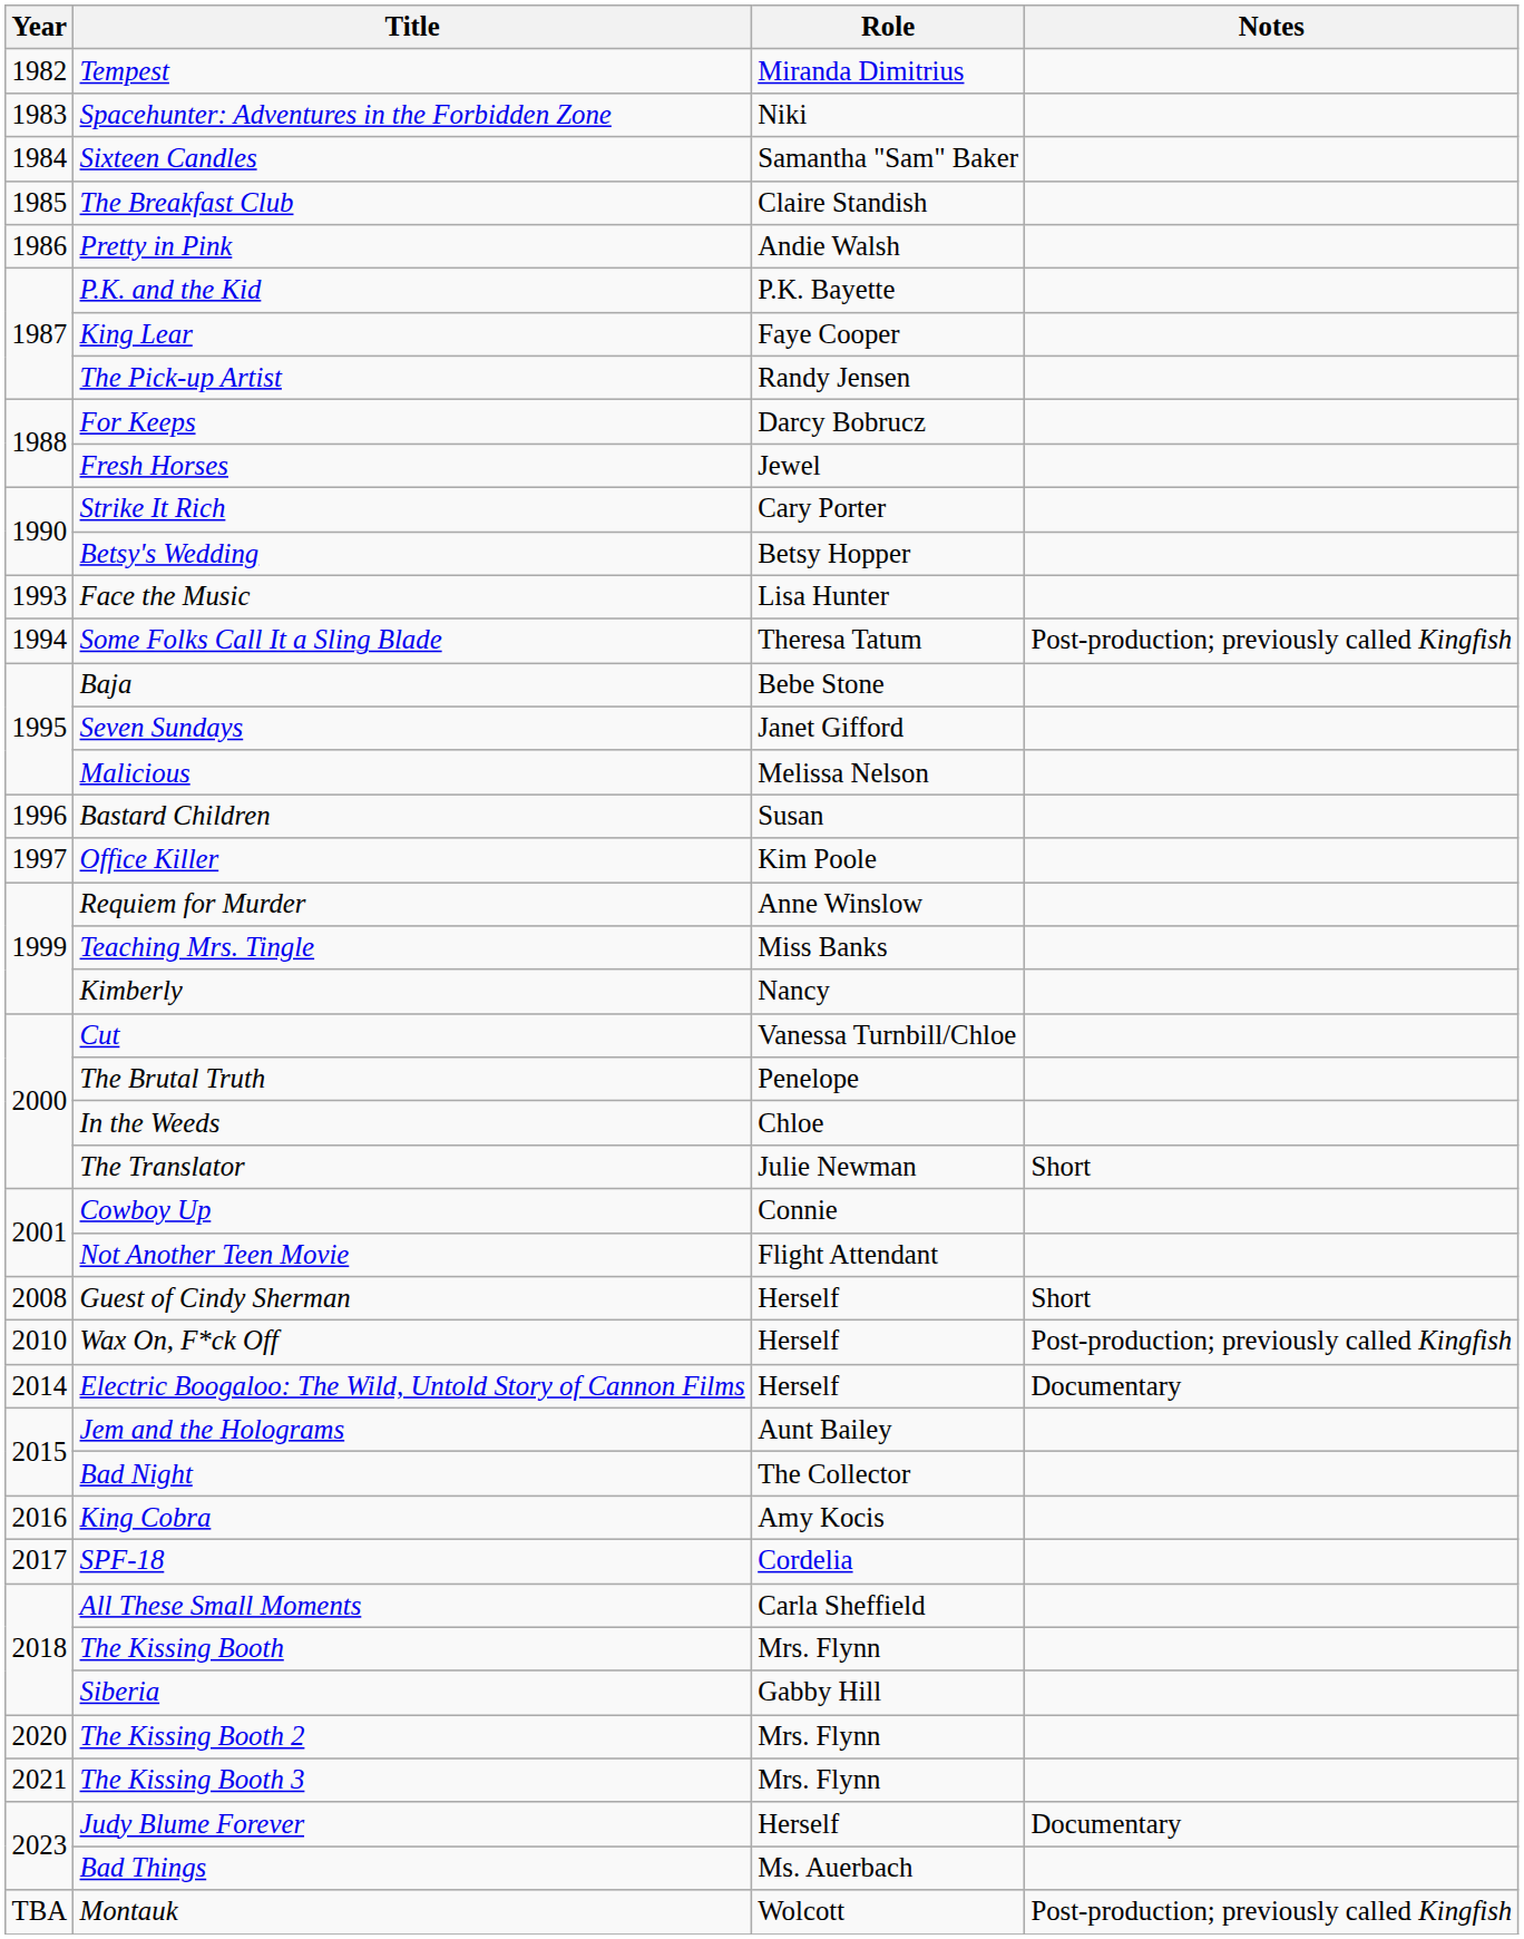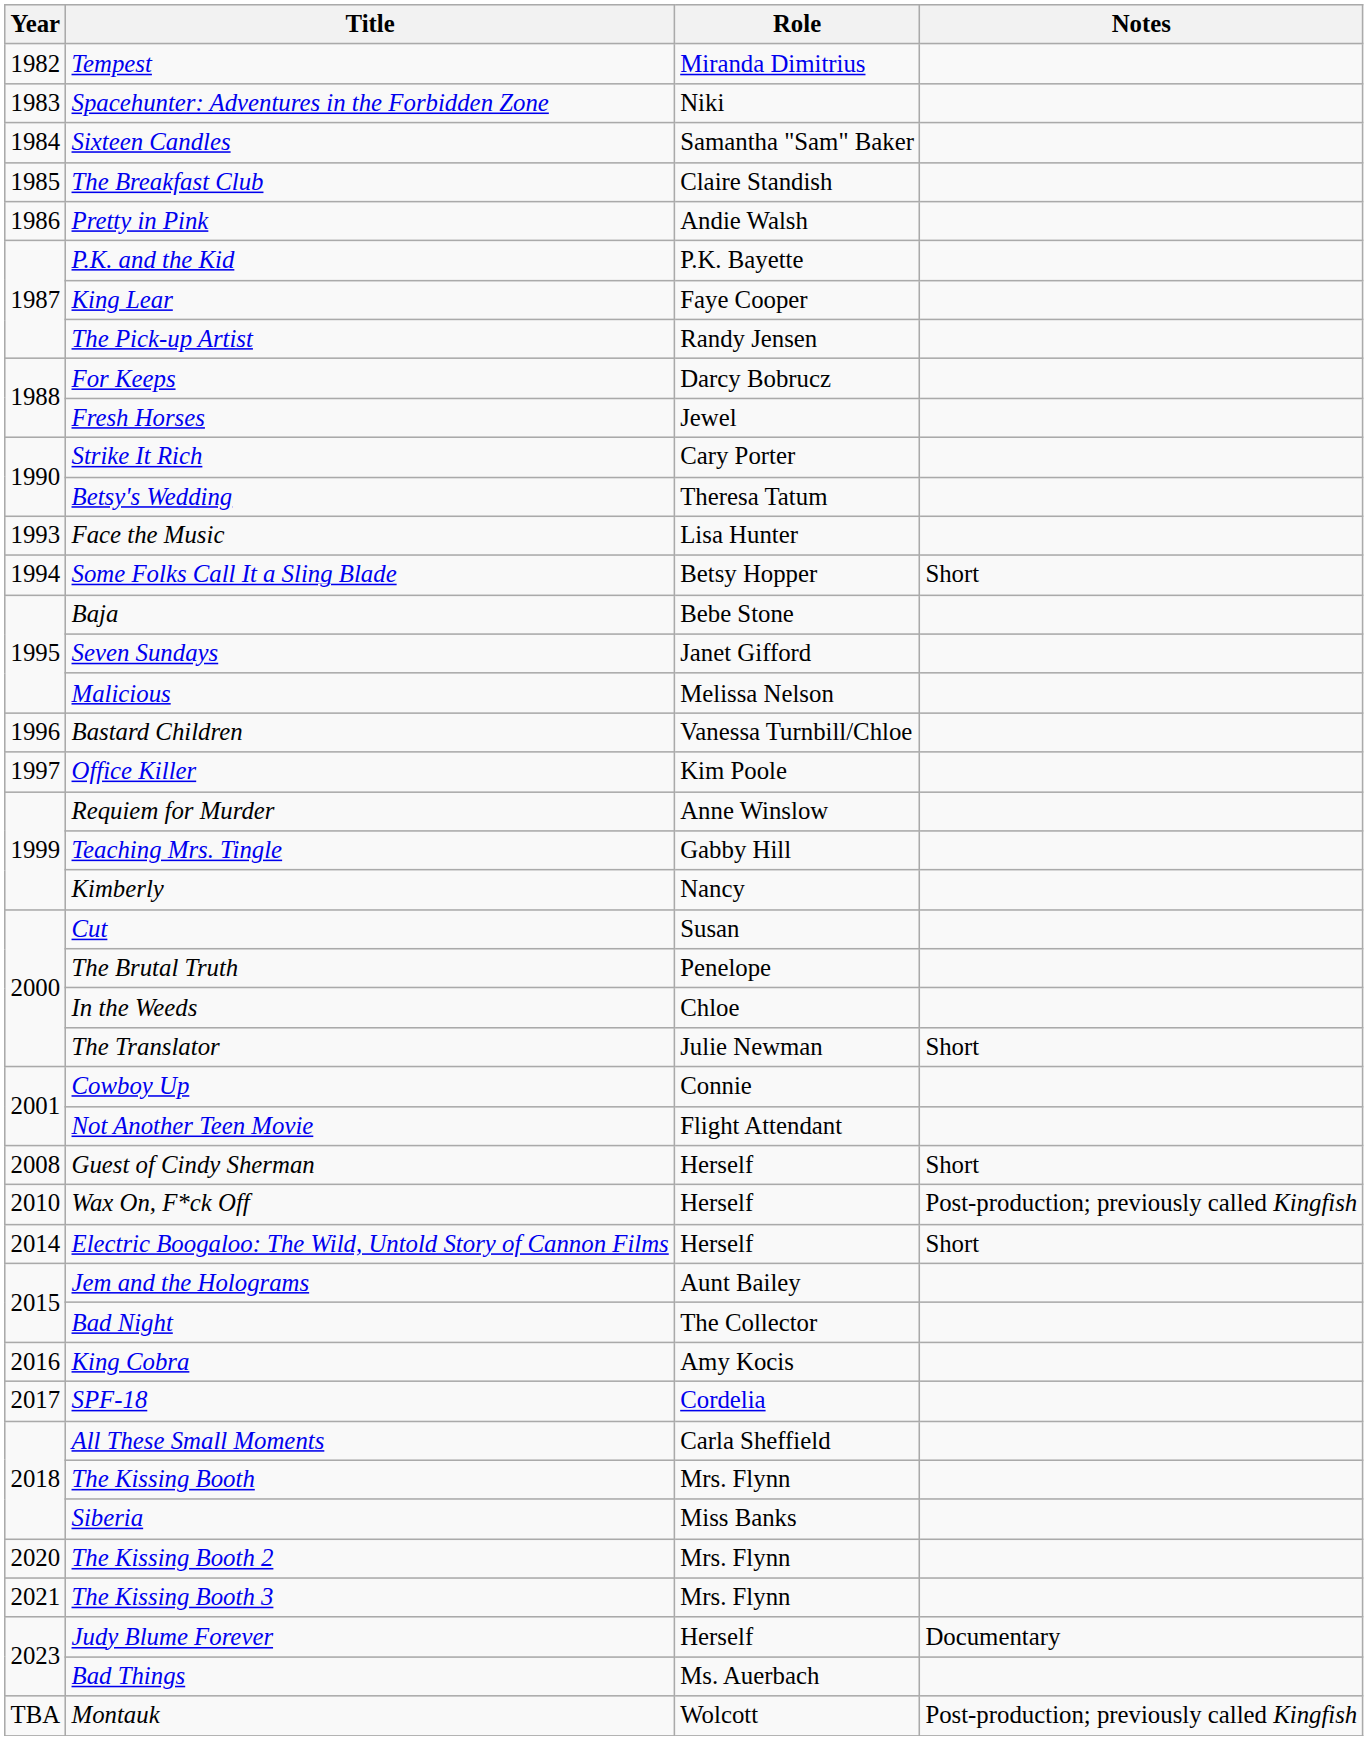Betsy's Wedding | Role: Betsy Hopper -> Theresa Tatum
Some Folks Call It a Sling Blade | Role: Theresa Tatum -> Betsy Hopper
Some Folks Call It a Sling Blade | Notes: Post-production; previously called Kingfish -> Short
Bastard Children | Role: Susan -> Vanessa Turnbill/Chloe
Teaching Mrs. Tingle | Role: Miss Banks -> Gabby Hill
Cut | Role: Vanessa Turnbill/Chloe -> Susan
Electric Boogaloo: The Wild, Untold Story of Cannon Films | Notes: Documentary -> Short
Siberia | Role: Gabby Hill -> Miss Banks
